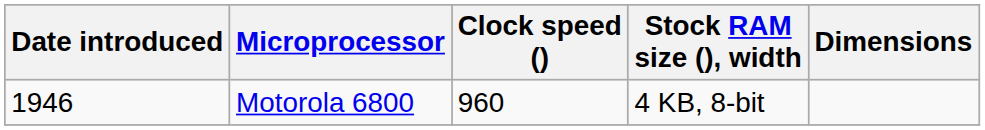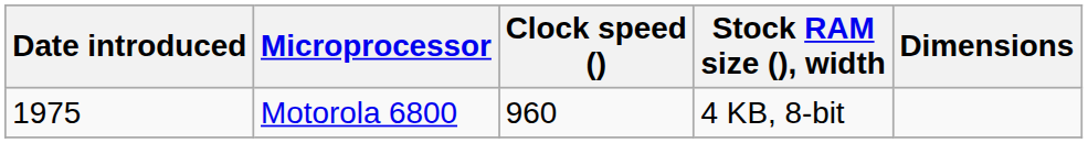Motorola 6800 | Date introduced: 1946 -> 1975
